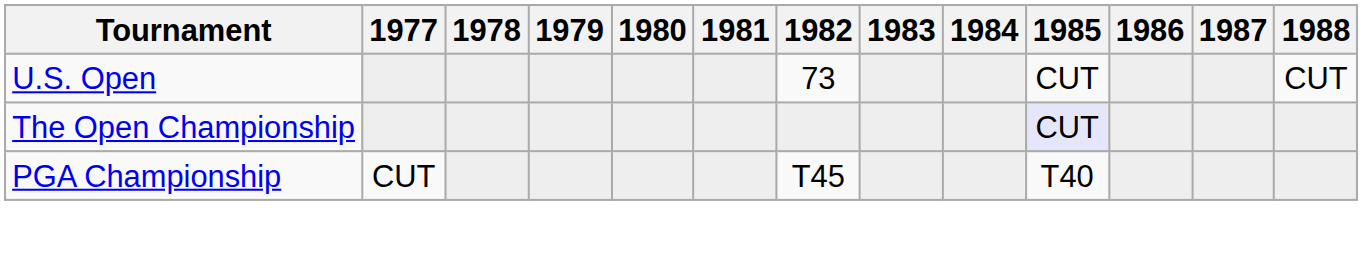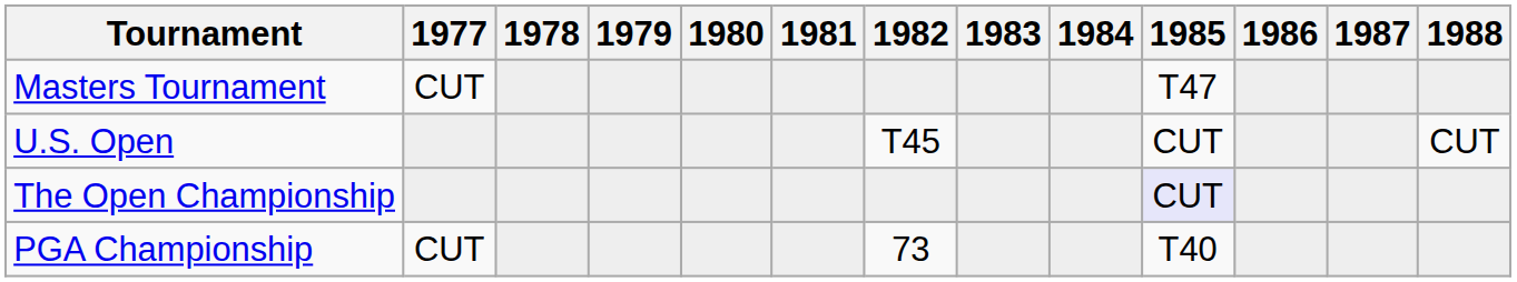+ row: Masters Tournament | CUT | T47
U.S. Open | 1982: 73 -> T45
PGA Championship | 1982: T45 -> 73
